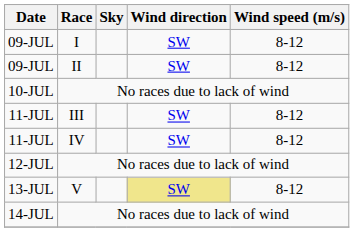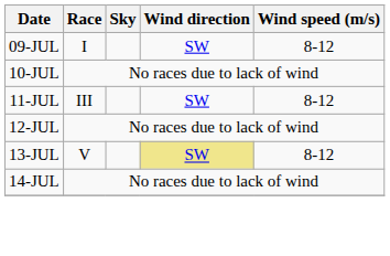- row: 09-JUL | II | SW | 8-12
- row: 11-JUL | IV | SW | 8-12
